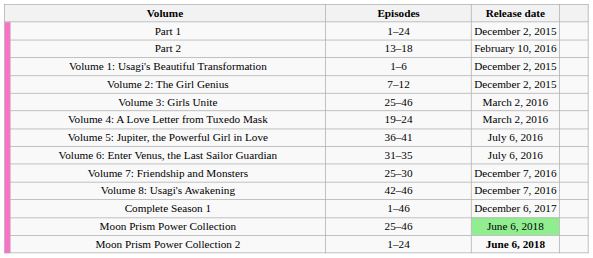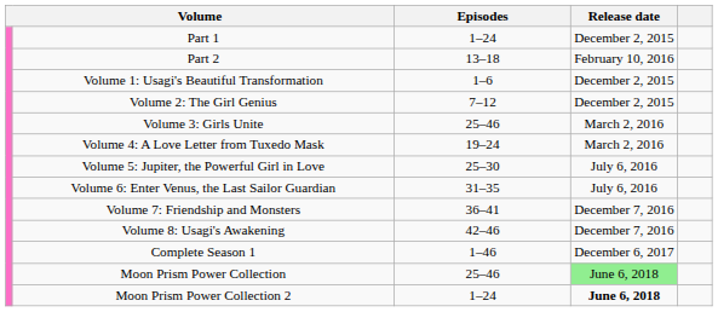Volume 5: Jupiter, the Powerful Girl in Love | Episodes: 36–41 -> 25–30
Volume 7: Friendship and Monsters | Episodes: 25–30 -> 36–41
